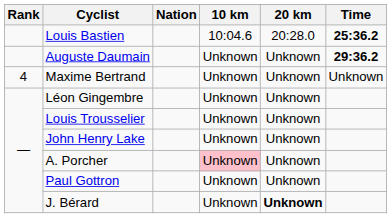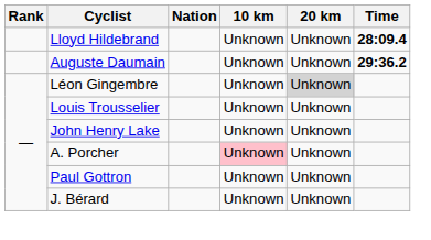- row: Louis Bastien | 10:04.6 | 20:28.0 | 25:36.2
+ row: Lloyd Hildebrand | Unknown | Unknown | 28:09.4
- row: 4 | Maxime Bertrand | Unknown | Unknown | Unknown
Léon Gingembre | 20 km: no background -> lightgrey background
J. Bérard | 20 km: bold -> normal
